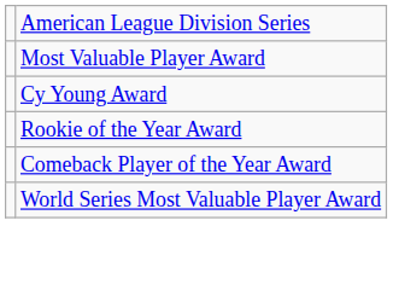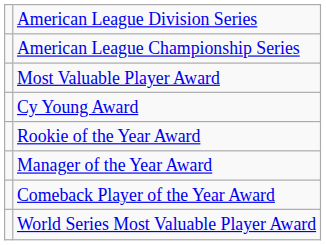+ row: American League Championship Series
+ row: Manager of the Year Award
